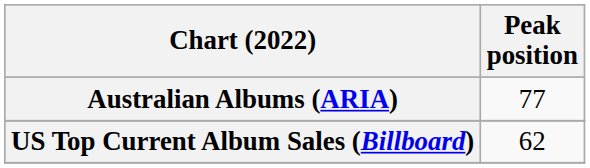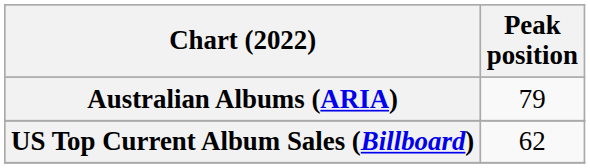Australian Albums (ARIA) | Peak position: 77 -> 79
